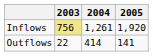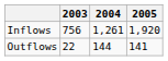Inflows | 2003: khaki background -> no background
Outflows | 2004: 414 -> 144
